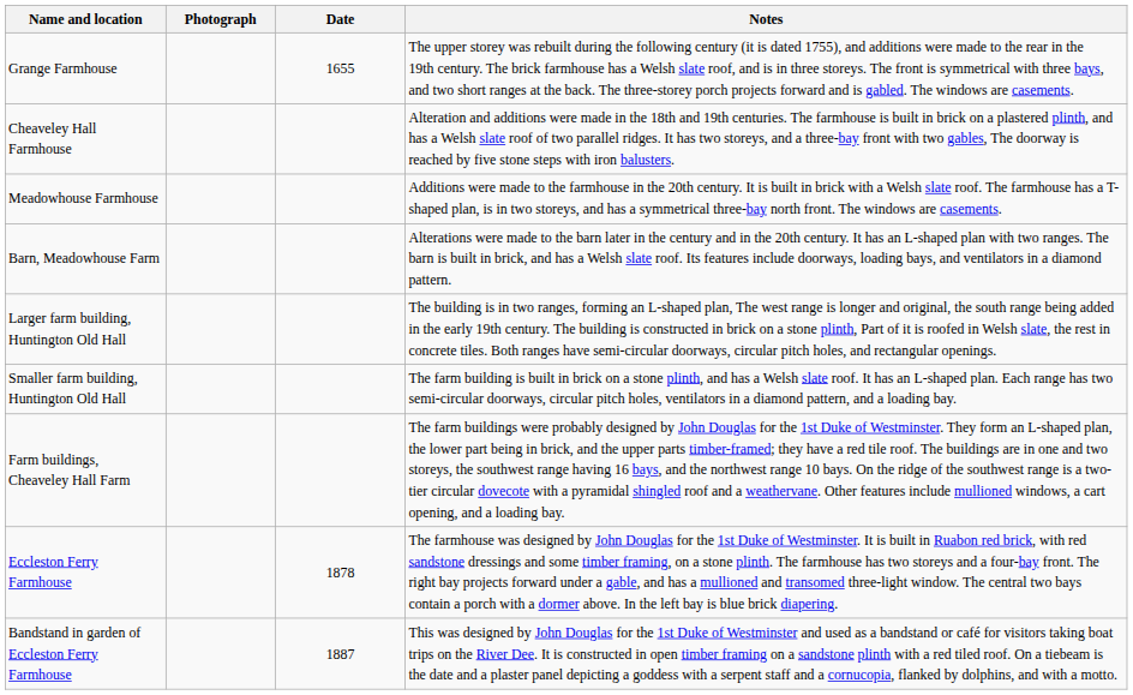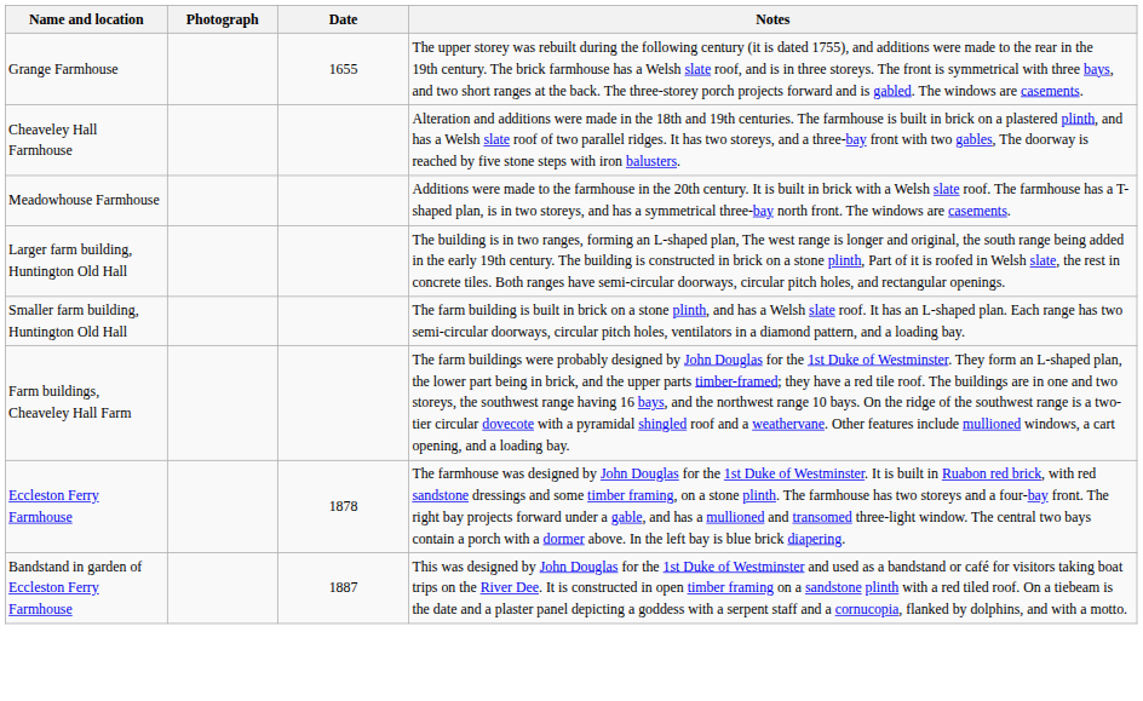- row: Barn, Meadowhouse Farm | Alterations were made to the barn later in the century and in the 20th century. It has an L-shaped plan with two ranges. The barn is built in brick, and has a Welsh slate roof. Its features include doorways, loading bays, and ventilators in a diamond pattern.
